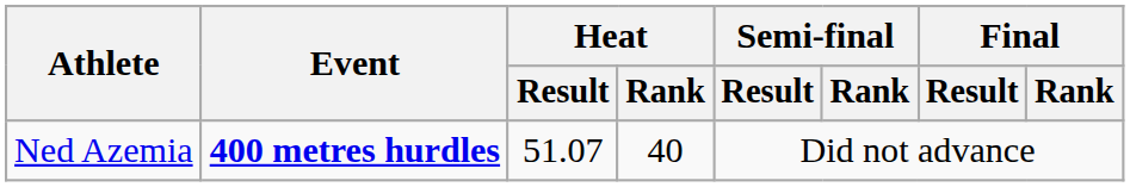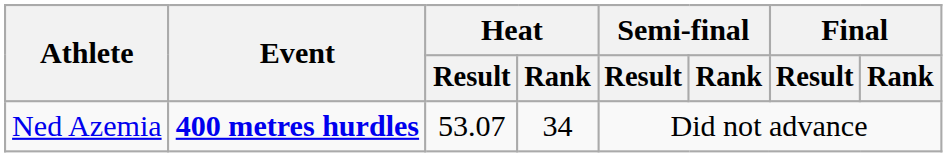Ned Azemia | Heat / Result: 51.07 -> 53.07
Ned Azemia | Heat / Rank: 40 -> 34
